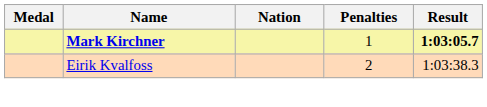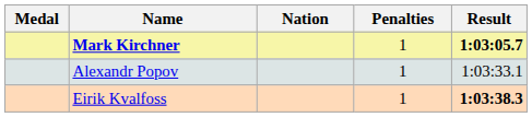+ row: Alexandr Popov | 1 | 1:03:33.1
Eirik Kvalfoss | Penalties: 2 -> 1
Eirik Kvalfoss | Result: normal -> bold
